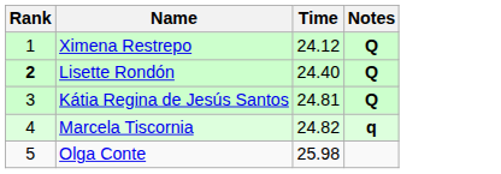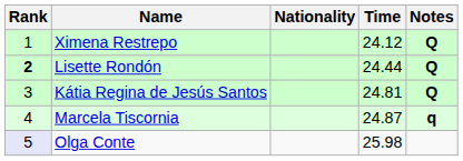+ column: Nationality
Lisette Rondón | Time: 24.40 -> 24.44
Marcela Tiscornia | Time: 24.82 -> 24.87
Olga Conte | Rank: no background -> lavender background
